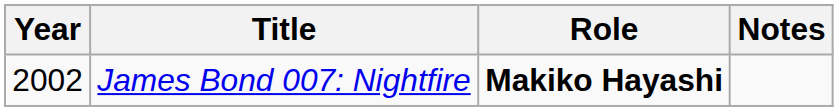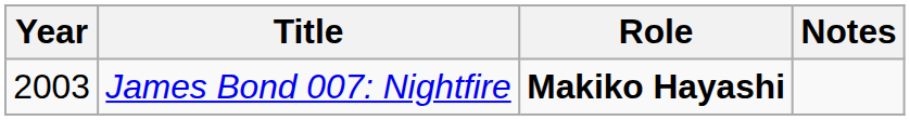James Bond 007: Nightfire | Year: 2002 -> 2003
